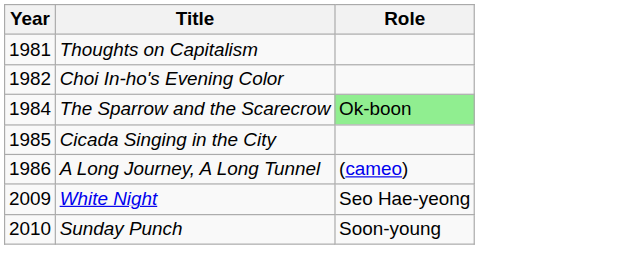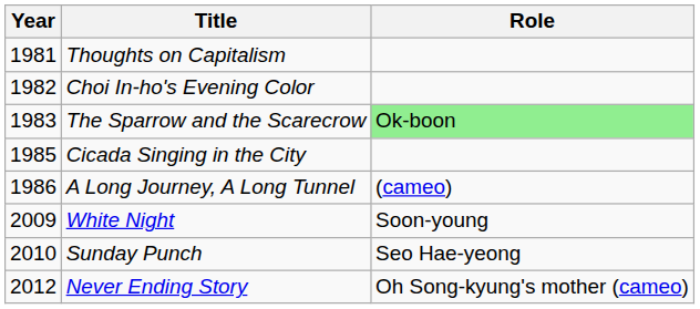The Sparrow and the Scarecrow | Year: 1984 -> 1983
White Night | Role: Seo Hae-yeong -> Soon-young
Sunday Punch | Role: Soon-young -> Seo Hae-yeong
+ row: 2012 | Never Ending Story | Oh Song-kyung's mother (cameo)
